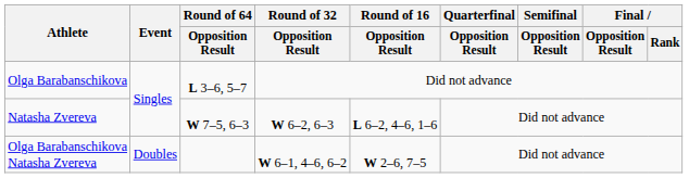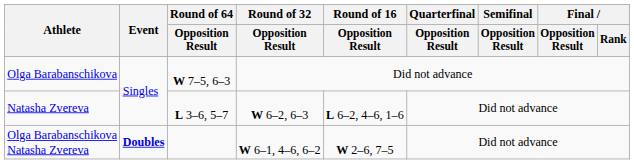Olga Barabanschikova | Round of 64 / Opposition Result: L 3–6, 5–7 -> W 7–5, 6–3
Natasha Zvereva | Round of 64 / Opposition Result: W 7–5, 6–3 -> L 3–6, 5–7
Olga Barabanschikova Natasha Zvereva | Event: normal -> bold
